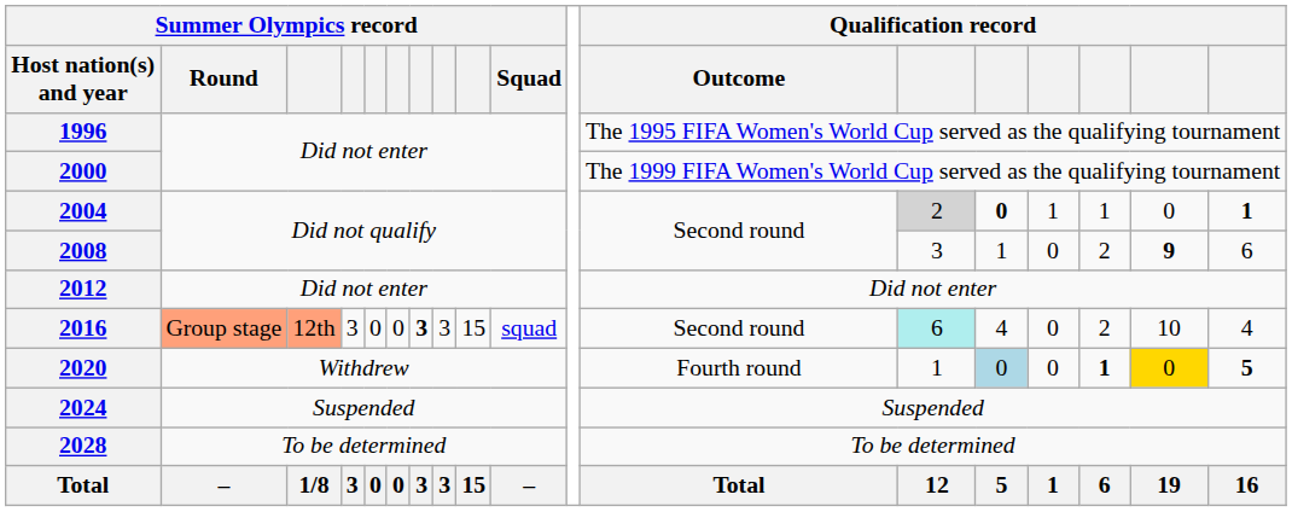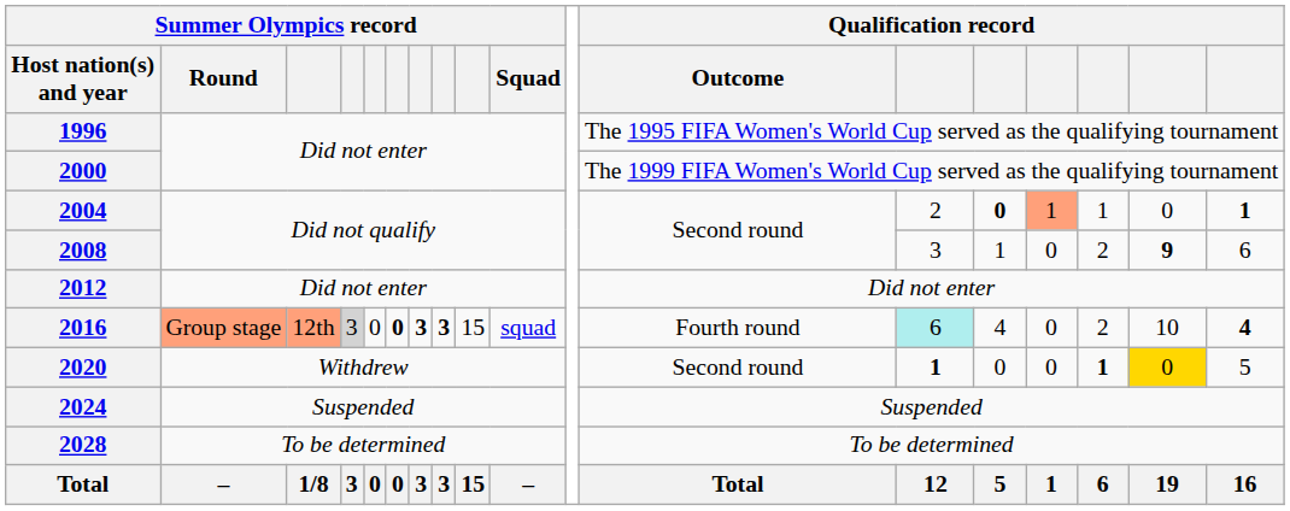2004 | column 13: lightgrey background -> no background
2004 | column 15: no background -> lightsalmon background
2016 | column 4: no background -> lightgrey background
2016 | column 6: normal -> bold
2016 | column 8: normal -> bold
2016 | Qualification record / Outcome: Second round -> Fourth round
2016 | column 18: normal -> bold
2020 | Qualification record / Outcome: Fourth round -> Second round
2020 | column 13: normal -> bold
2020 | column 14: lightblue background -> no background
2020 | column 18: bold -> normal
